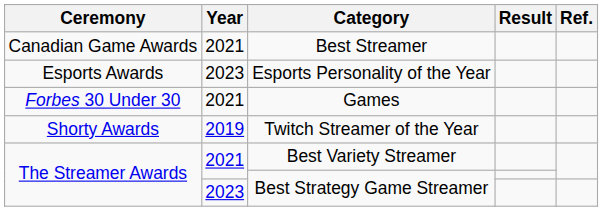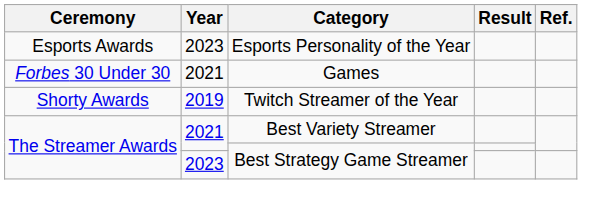- row: Canadian Game Awards | 2021 | Best Streamer
